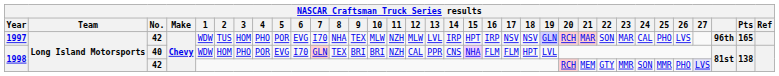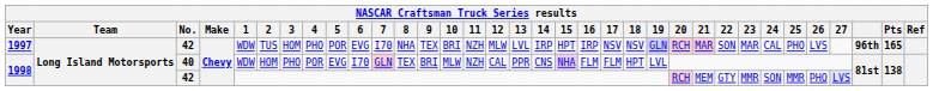1997 | 10: MLW -> BRI
1998 / 40 | 10: BRI -> MLW
